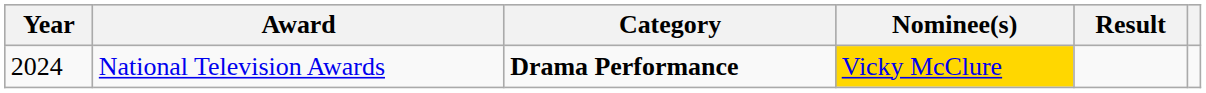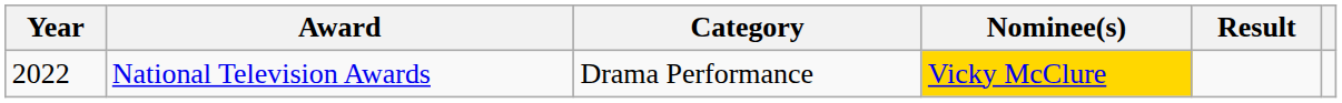National Television Awards | Year: 2024 -> 2022
National Television Awards | Category: bold -> normal
